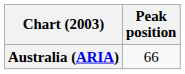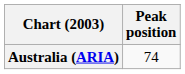Australia (ARIA) | Peak position: 66 -> 74
